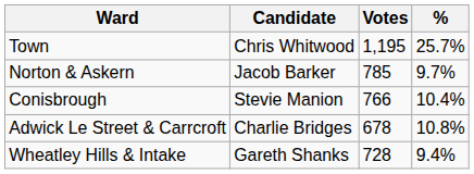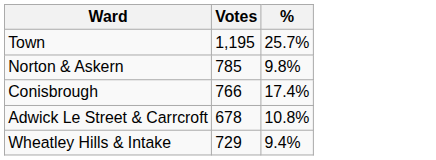- column: Candidate | Chris Whitwood | Jacob Barker | Stevie Manion | Charlie Bridges | Gareth Shanks
Norton & Askern | %: 9.7% -> 9.8%
Conisbrough | %: 10.4% -> 17.4%
Wheatley Hills & Intake | Votes: 728 -> 729
